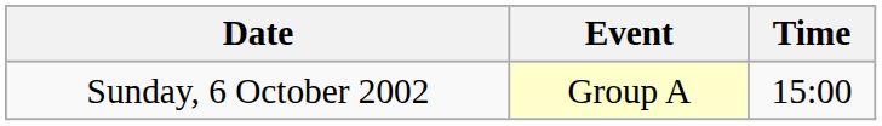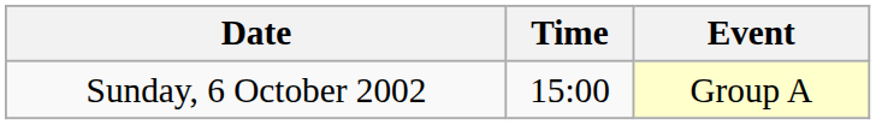columns swapped: Time <-> Event
